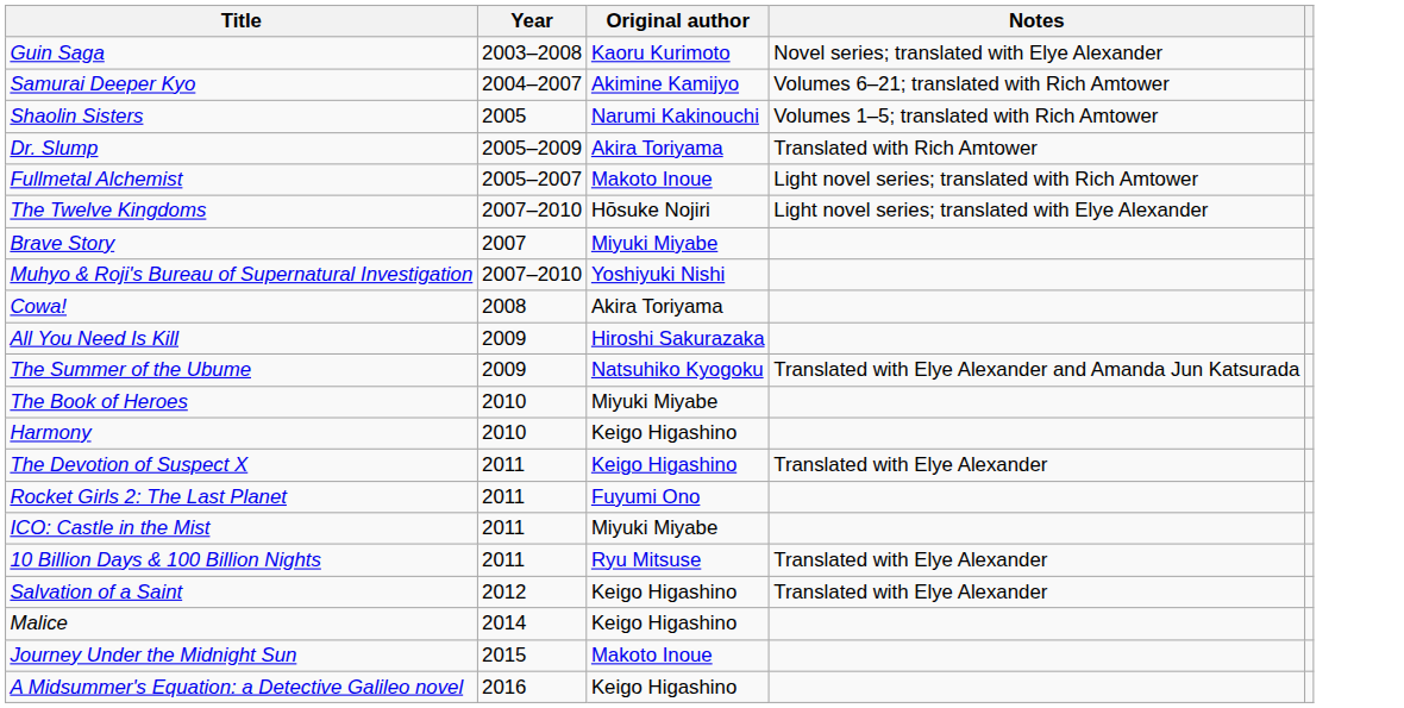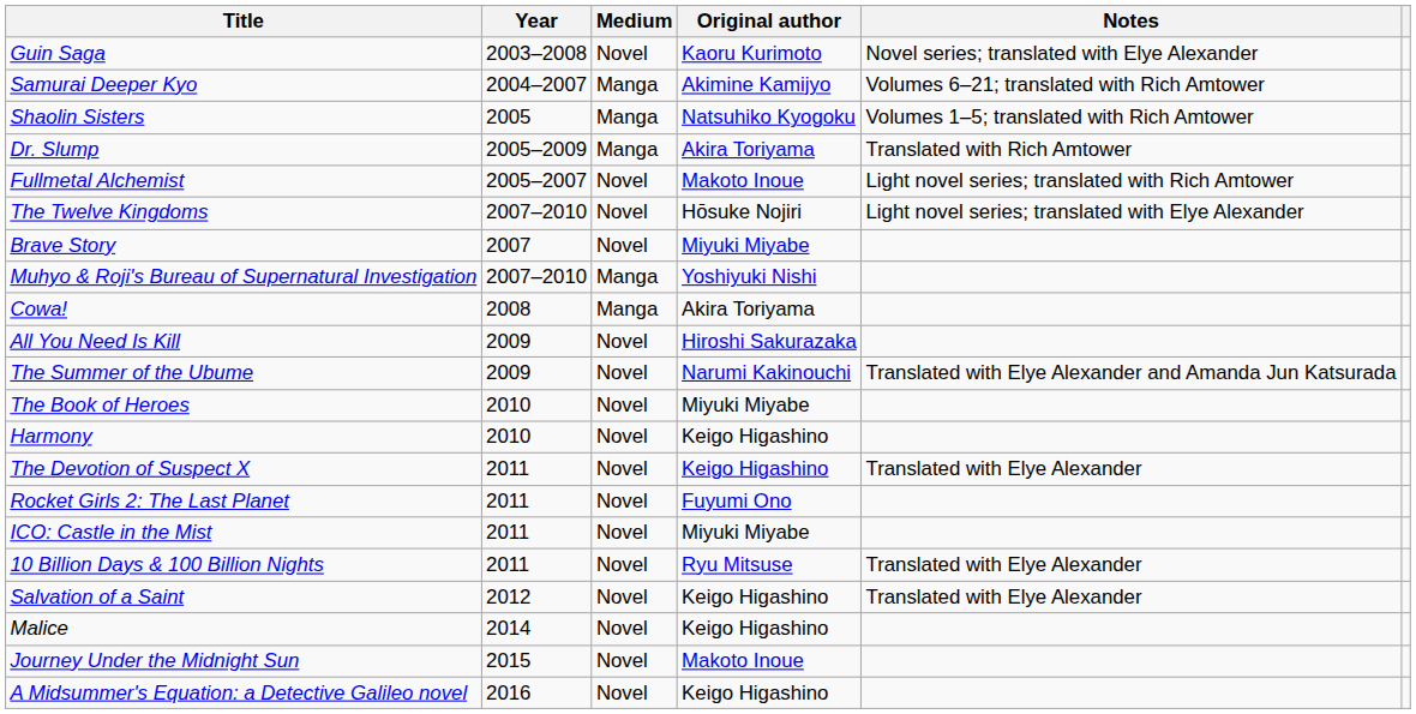+ column: Medium | Novel | Manga | Manga | Manga | Novel | Novel | Novel | Manga | Manga | Novel | Novel | Novel | Novel | Novel | Novel | Novel | Novel | Novel | Novel | Novel | Novel
Shaolin Sisters | Original author: Narumi Kakinouchi -> Natsuhiko Kyogoku
The Summer of the Ubume | Original author: Natsuhiko Kyogoku -> Narumi Kakinouchi
